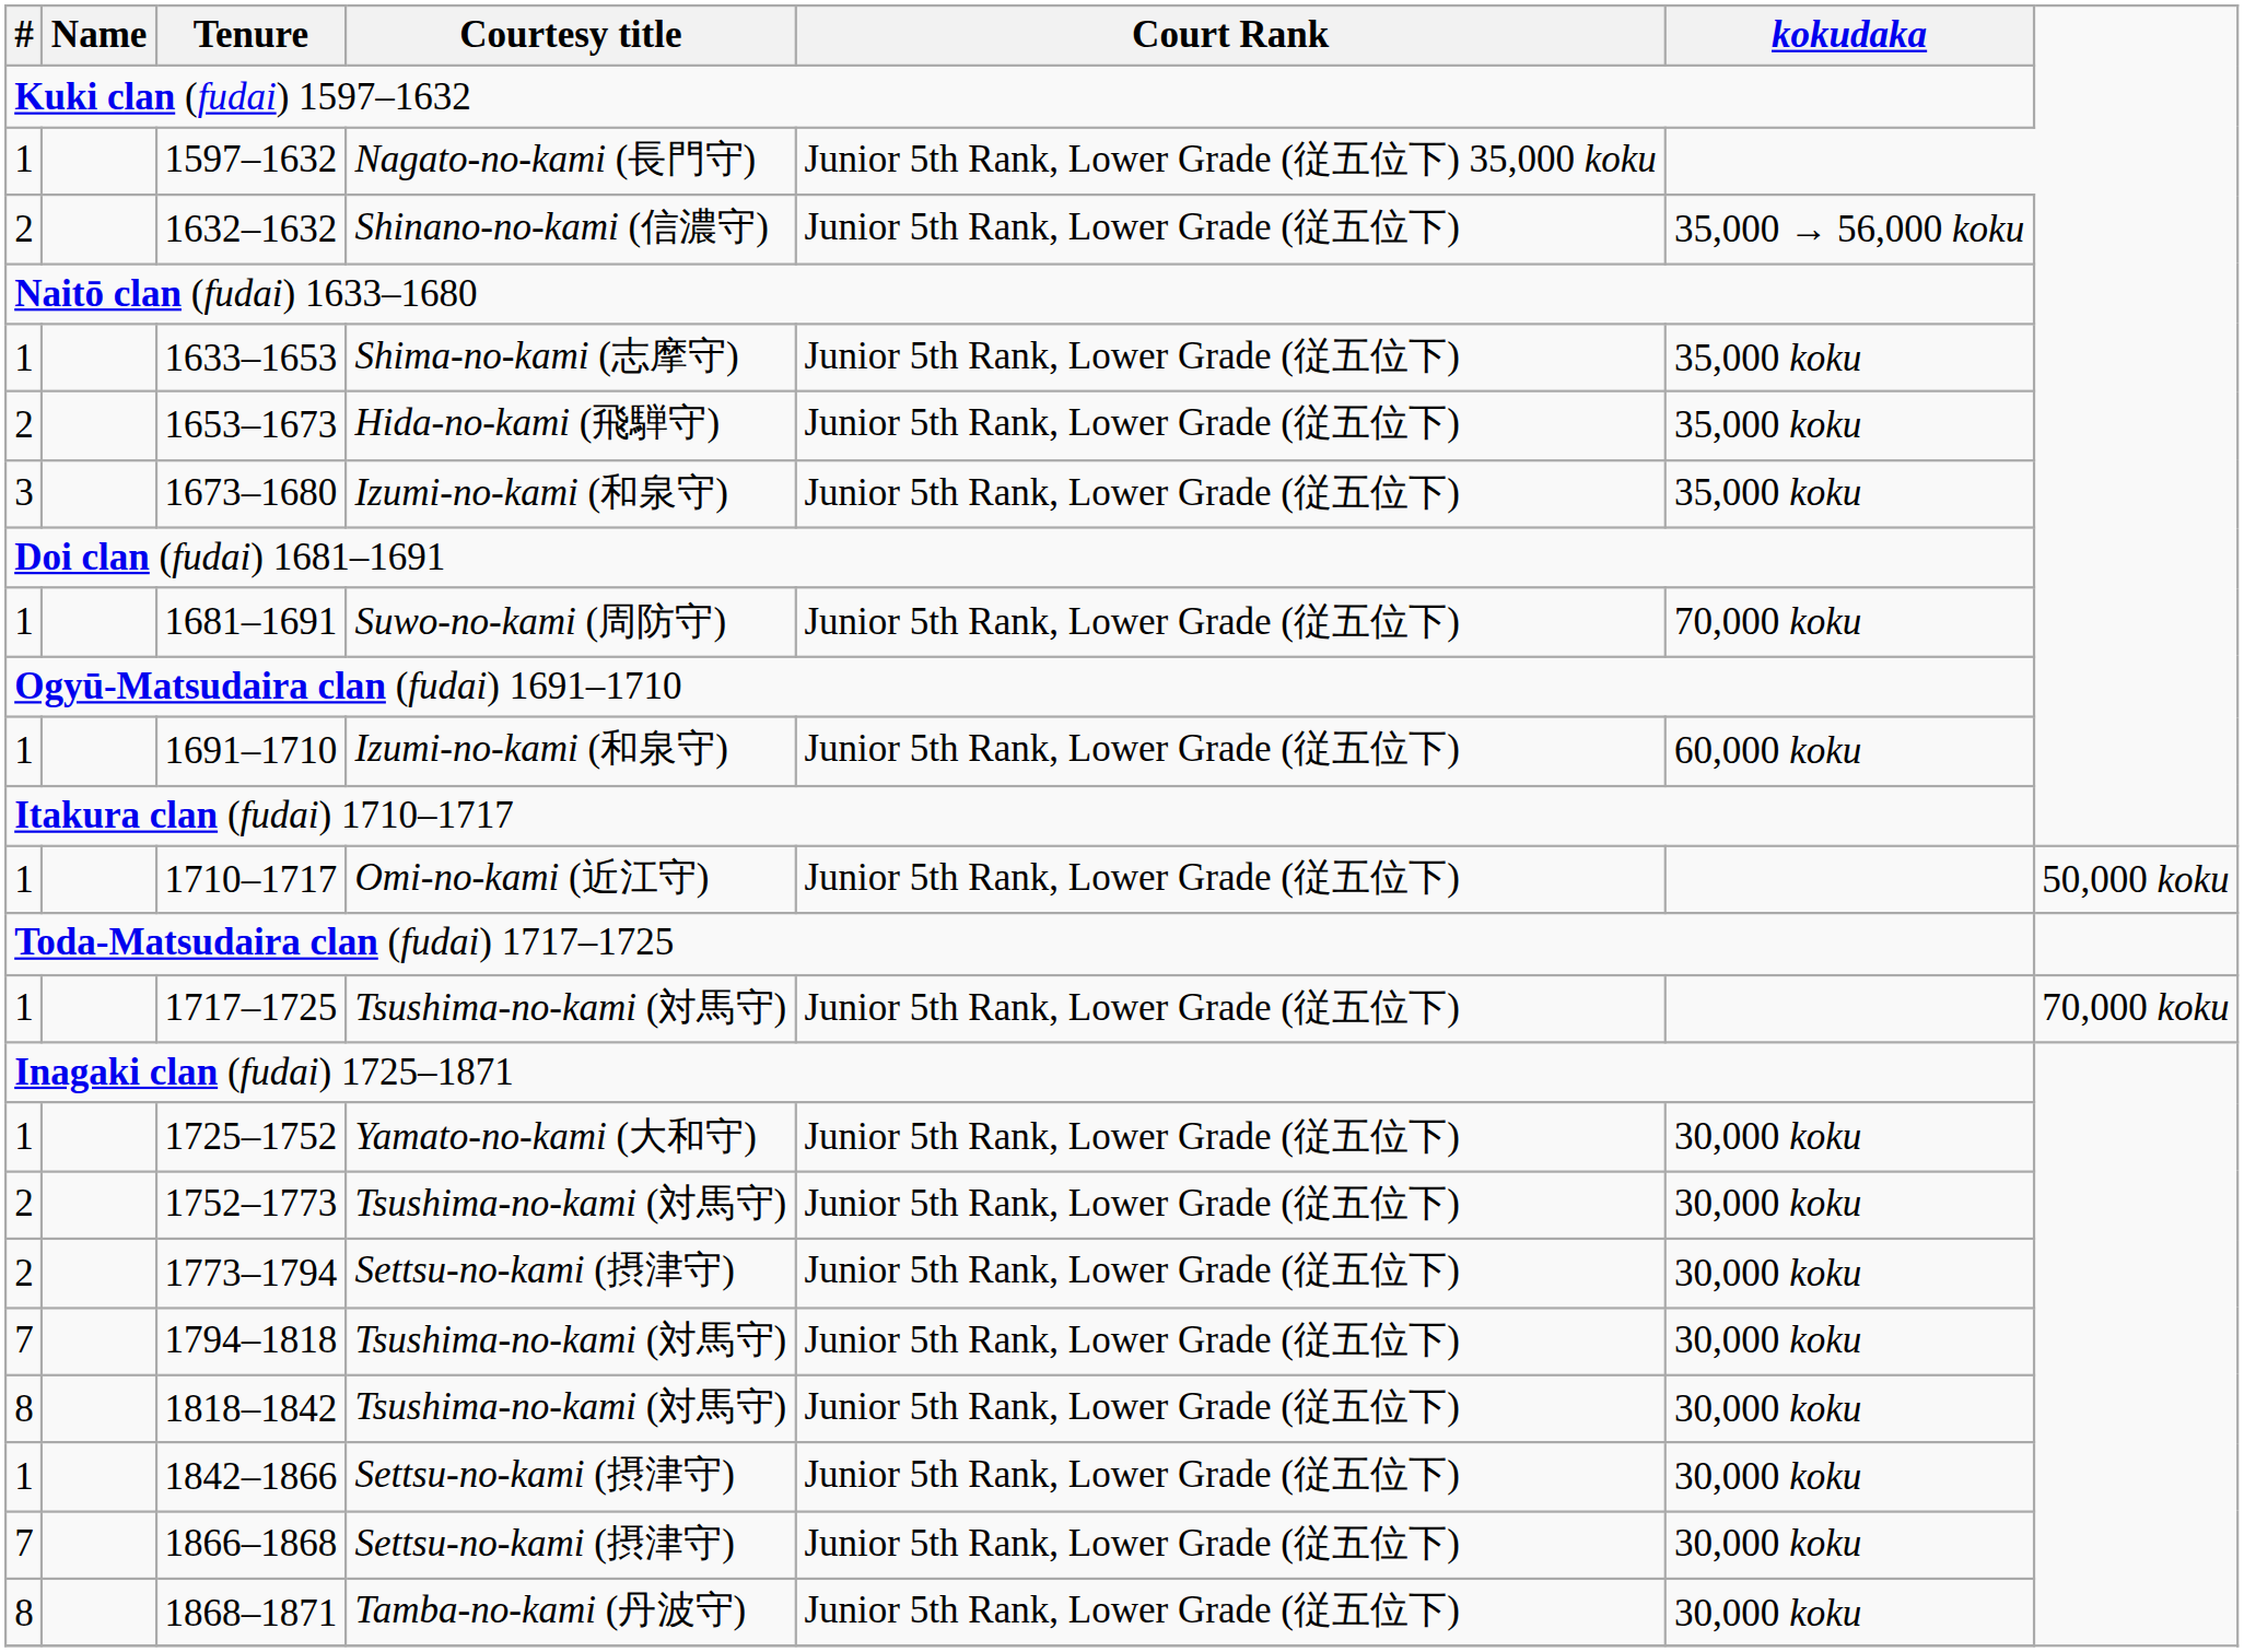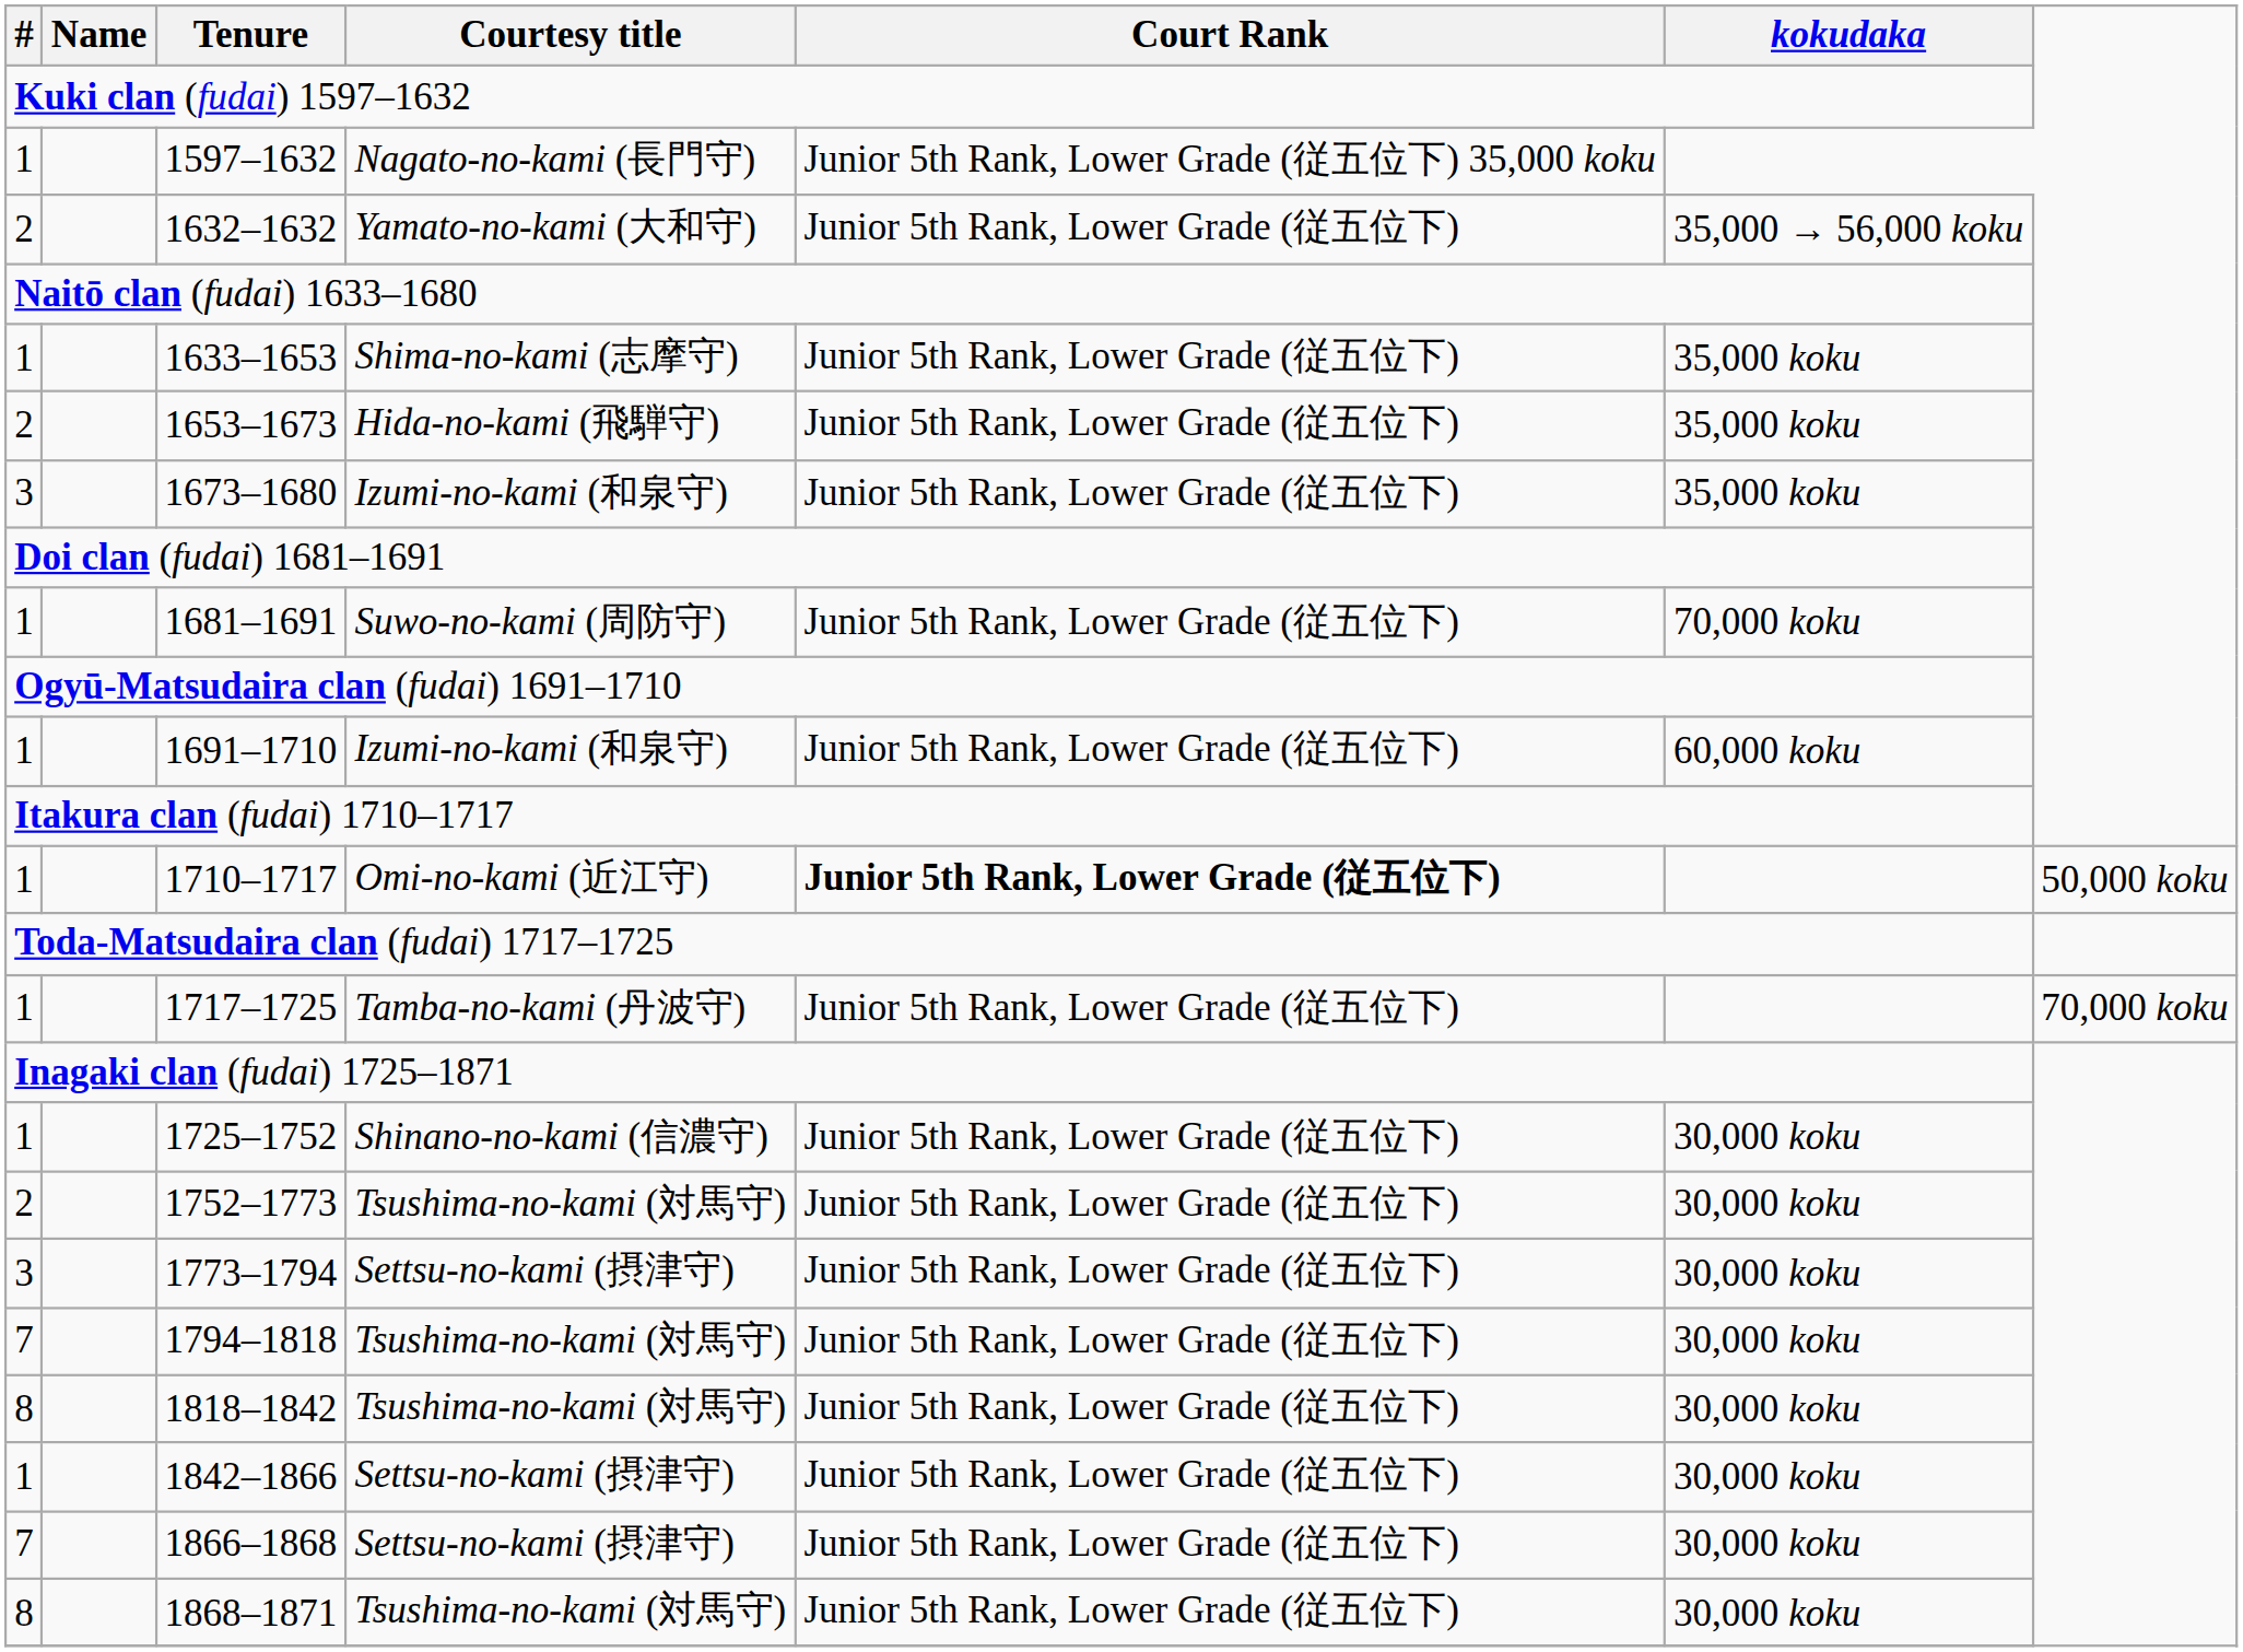1632–1632 | Courtesy title: Shinano-no-kami (信濃守) -> Yamato-no-kami (大和守)
1710–1717 | Court Rank: normal -> bold
1717–1725 | Courtesy title: Tsushima-no-kami (対馬守) -> Tamba-no-kami (丹波守)
1725–1752 | Courtesy title: Yamato-no-kami (大和守) -> Shinano-no-kami (信濃守)
1773–1794 | #: 2 -> 3
1868–1871 | Courtesy title: Tamba-no-kami (丹波守) -> Tsushima-no-kami (対馬守)
